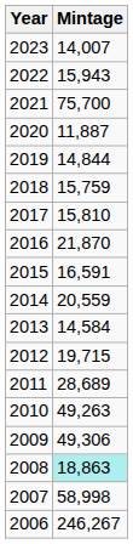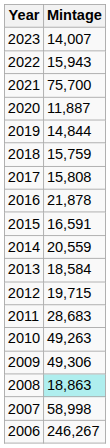2017 | Mintage: 15,810 -> 15,808
2016 | Mintage: 21,870 -> 21,878
2013 | Mintage: 14,584 -> 18,584
2011 | Mintage: 28,689 -> 28,683
